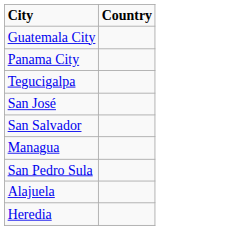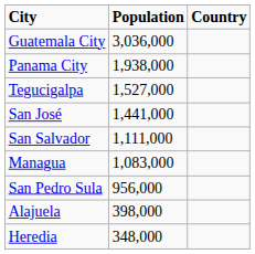+ column: Population | 3,036,000 | 1,938,000 | 1,527,000 | 1,441,000 | 1,111,000 | 1,083,000 | 956,000 | 398,000 | 348,000
